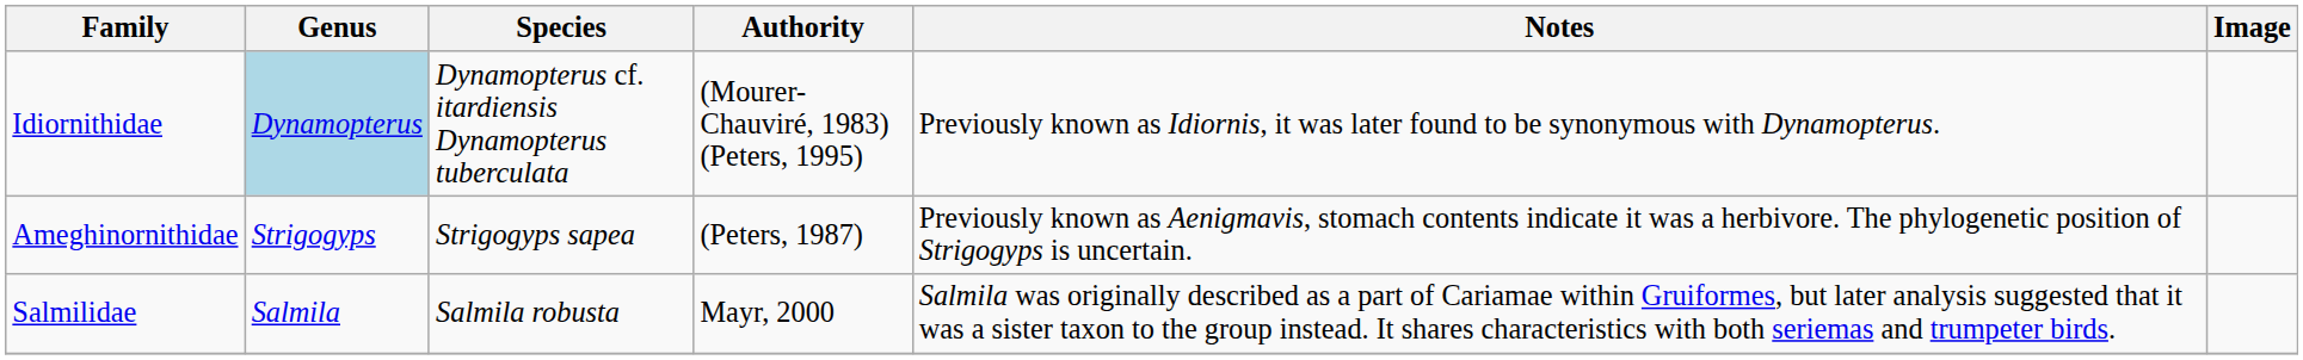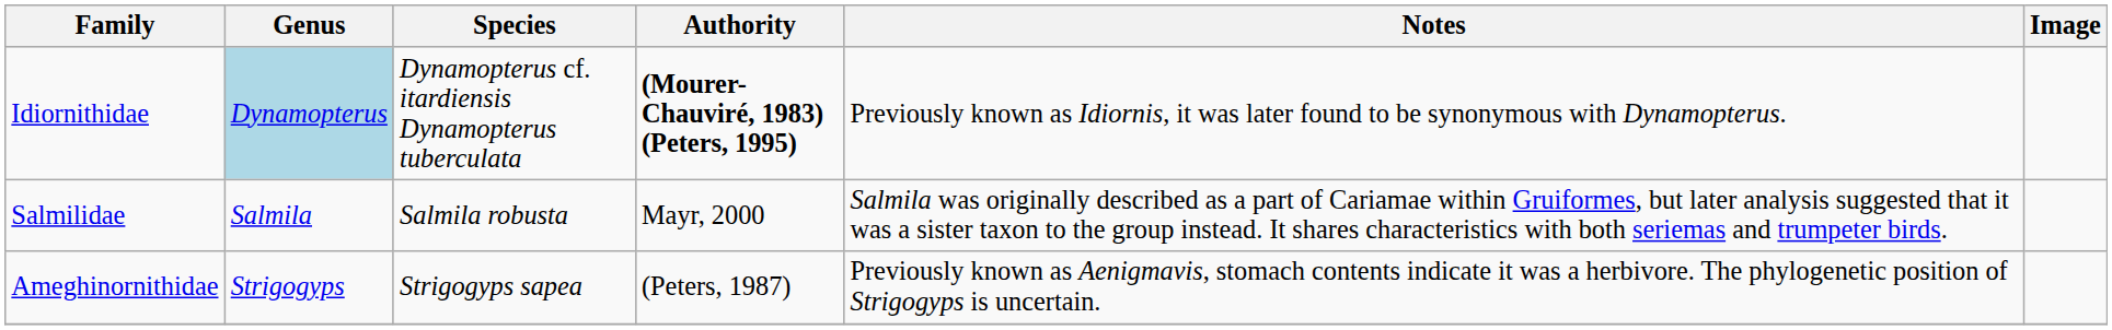Idiornithidae | Authority: normal -> bold
rows swapped: Salmilidae <-> Ameghinornithidae
